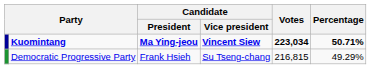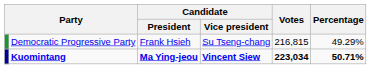rows swapped: Democratic Progressive Party <-> Kuomintang
